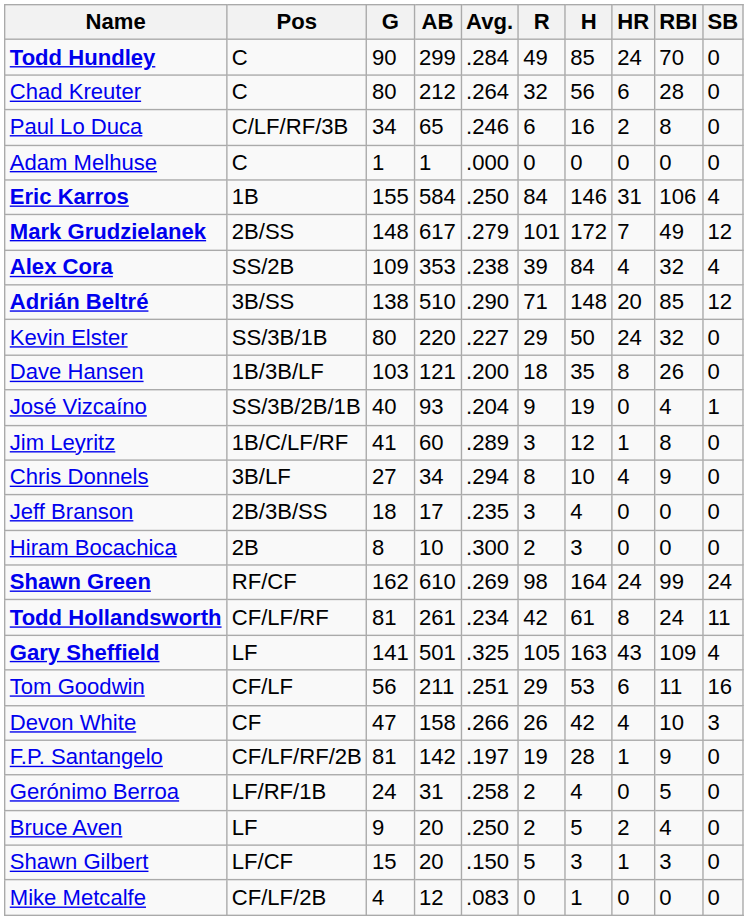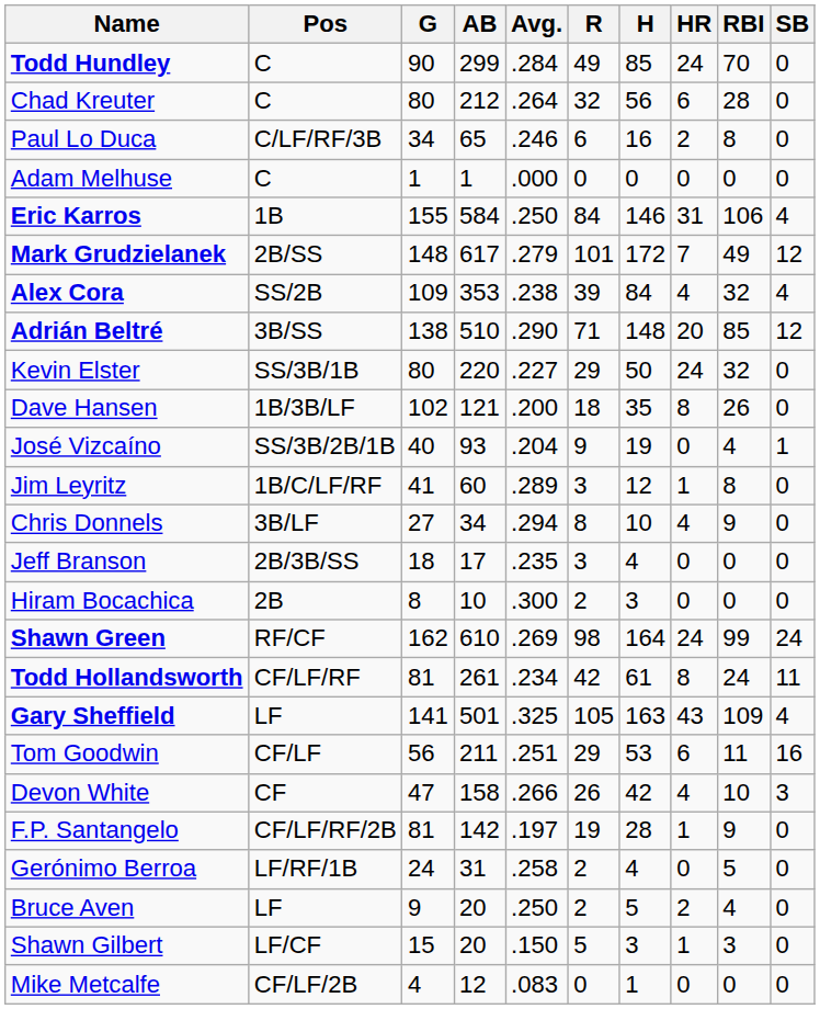Dave Hansen | G: 103 -> 102
